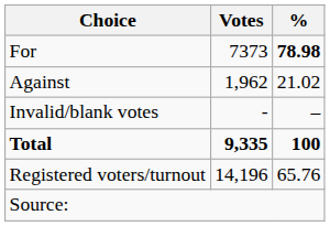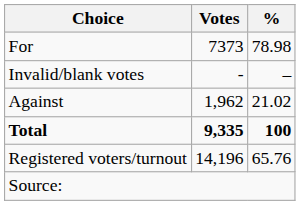For | %: bold -> normal
rows swapped: Against <-> Invalid/blank votes
